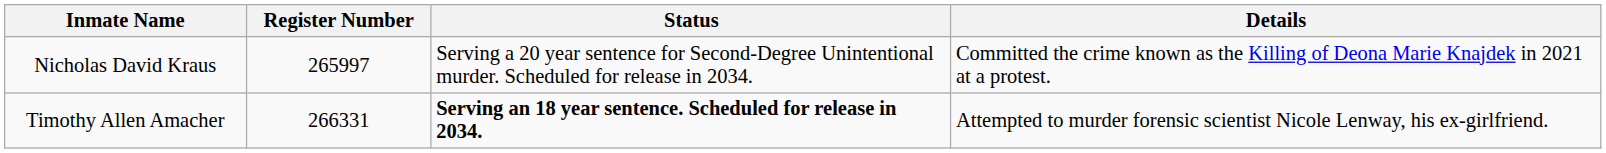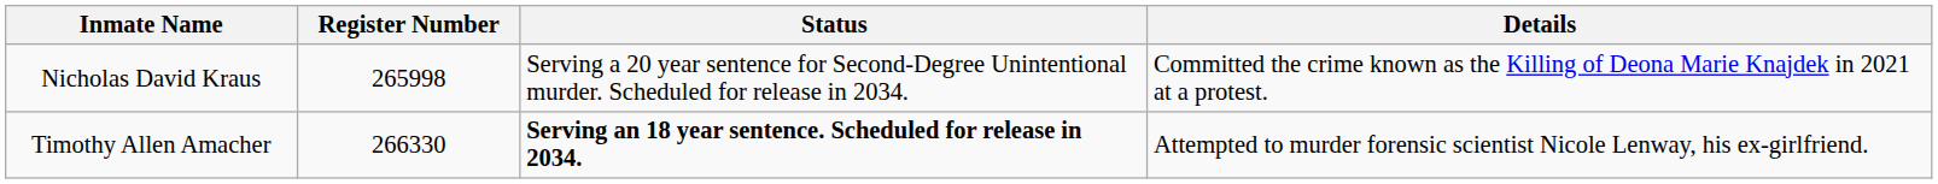Nicholas David Kraus | Register Number: 265997 -> 265998
Timothy Allen Amacher | Register Number: 266331 -> 266330
